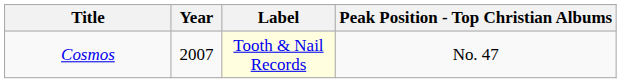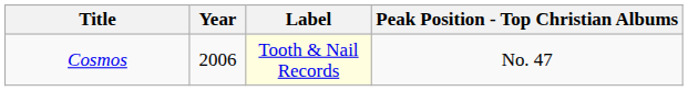Cosmos | Year: 2007 -> 2006
